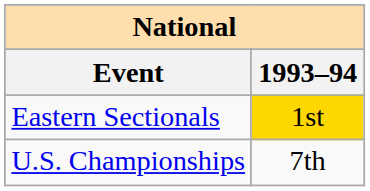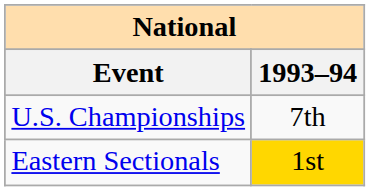rows swapped: U.S. Championships <-> Eastern Sectionals
